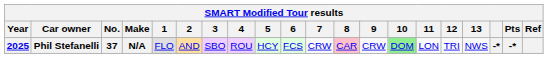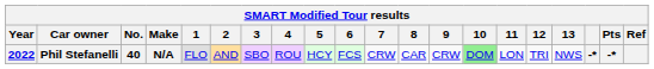Phil Stefanelli | Year: 2025 -> 2022
Phil Stefanelli | No.: 37 -> 40
Phil Stefanelli | 8: pink background -> no background
